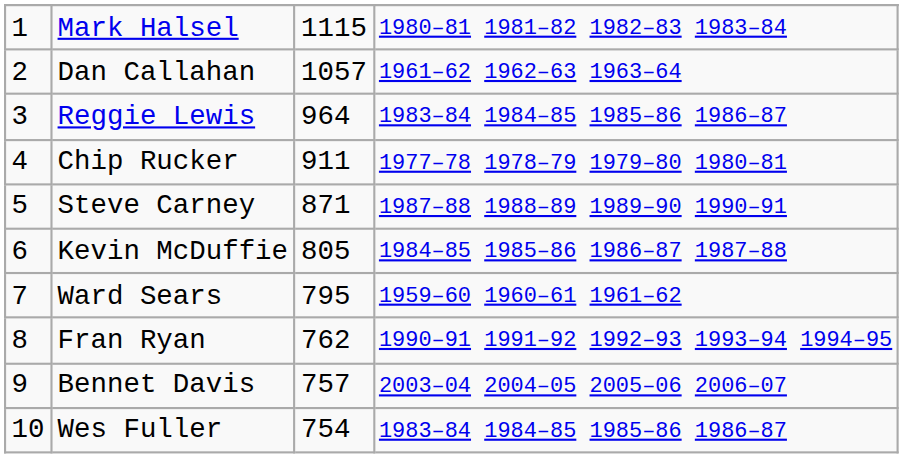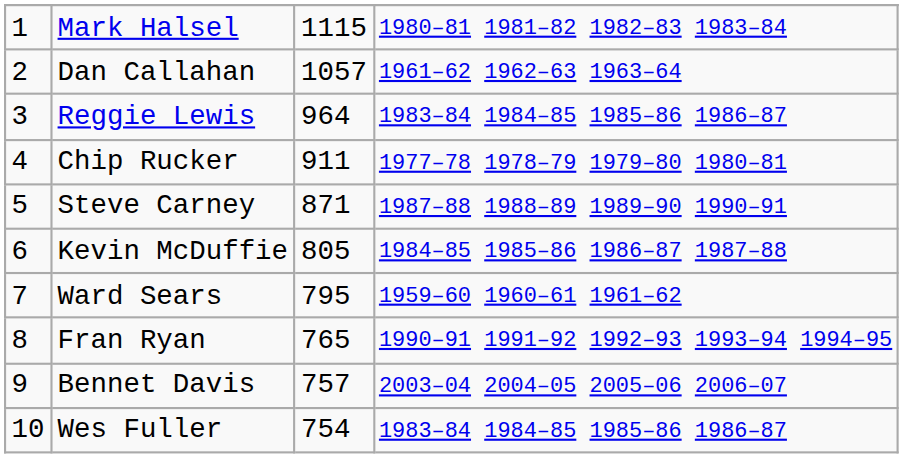Fran Ryan | column 3: 762 -> 765
